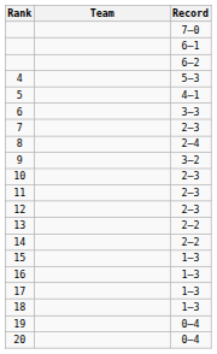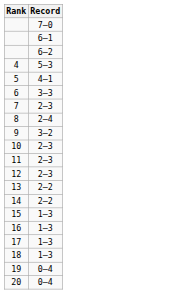- column: Team
